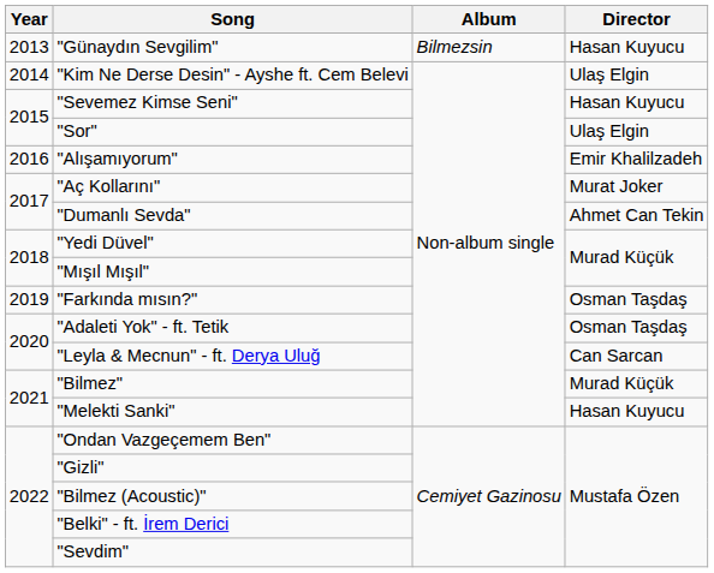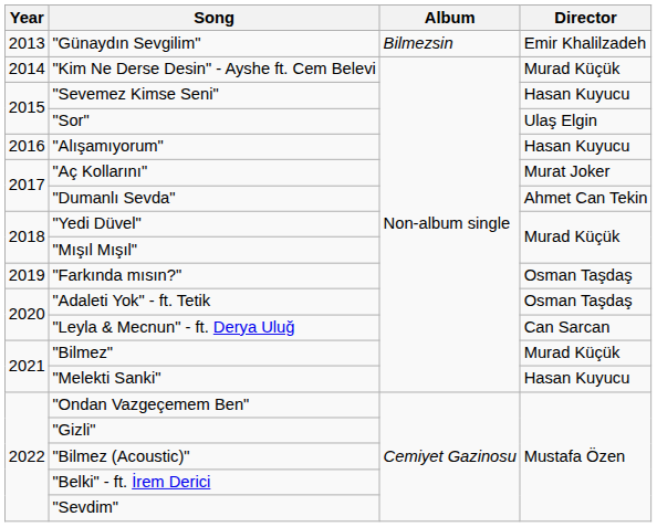"Günaydın Sevgilim" | Director: Hasan Kuyucu -> Emir Khalilzadeh
"Kim Ne Derse Desin" - Ayshe ft. Cem Belevi | Director: Ulaş Elgin -> Murad Küçük
"Alışamıyorum" | Director: Emir Khalilzadeh -> Hasan Kuyucu
